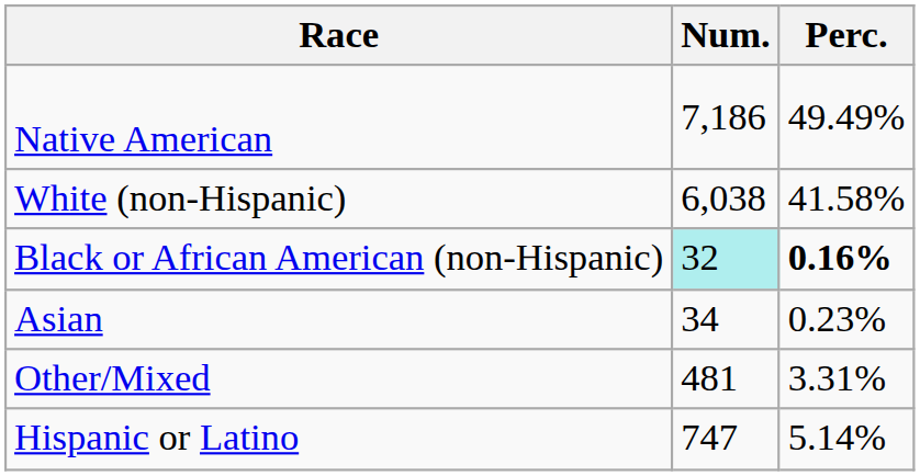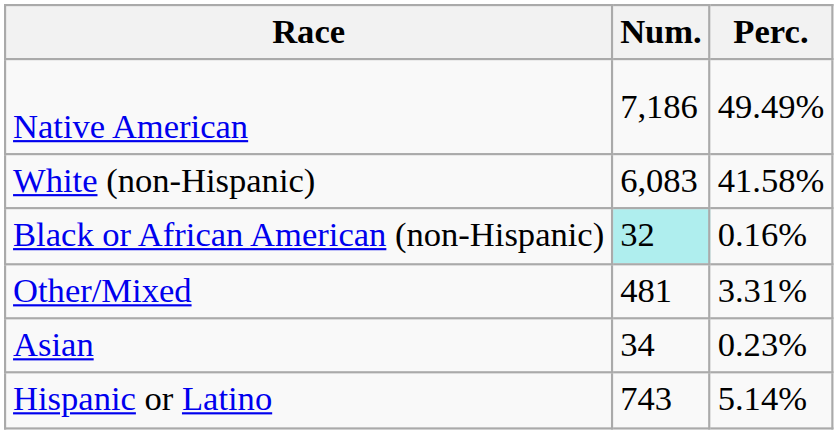White (non-Hispanic) | Num.: 6,038 -> 6,083
Black or African American (non-Hispanic) | Perc.: bold -> normal
rows swapped: Asian <-> Other/Mixed
Hispanic or Latino | Num.: 747 -> 743
